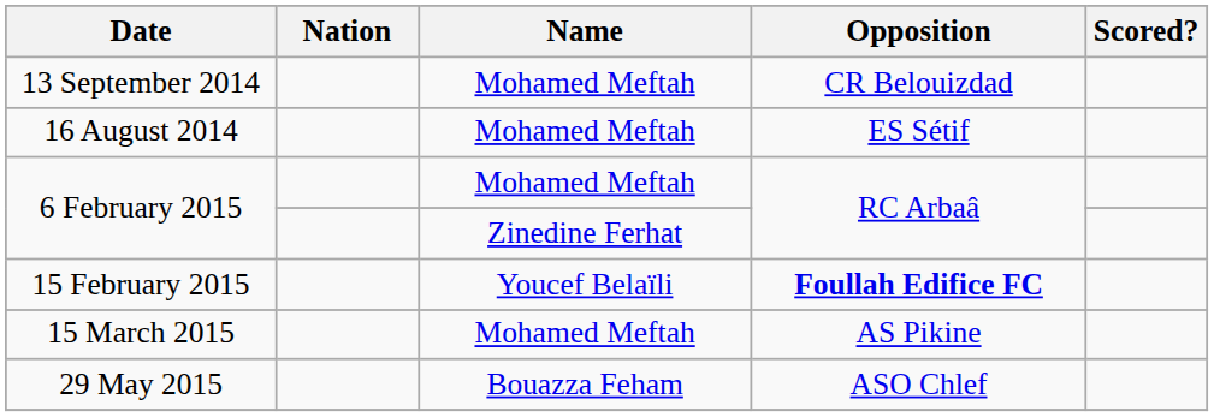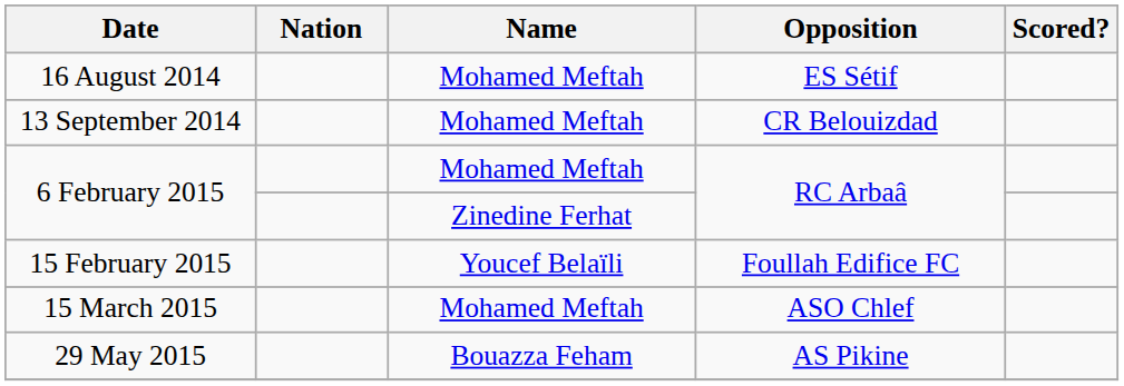rows swapped: 16 August 2014 <-> 13 September 2014
15 February 2015 | Opposition: bold -> normal
15 March 2015 | Opposition: AS Pikine -> ASO Chlef
29 May 2015 | Opposition: ASO Chlef -> AS Pikine
